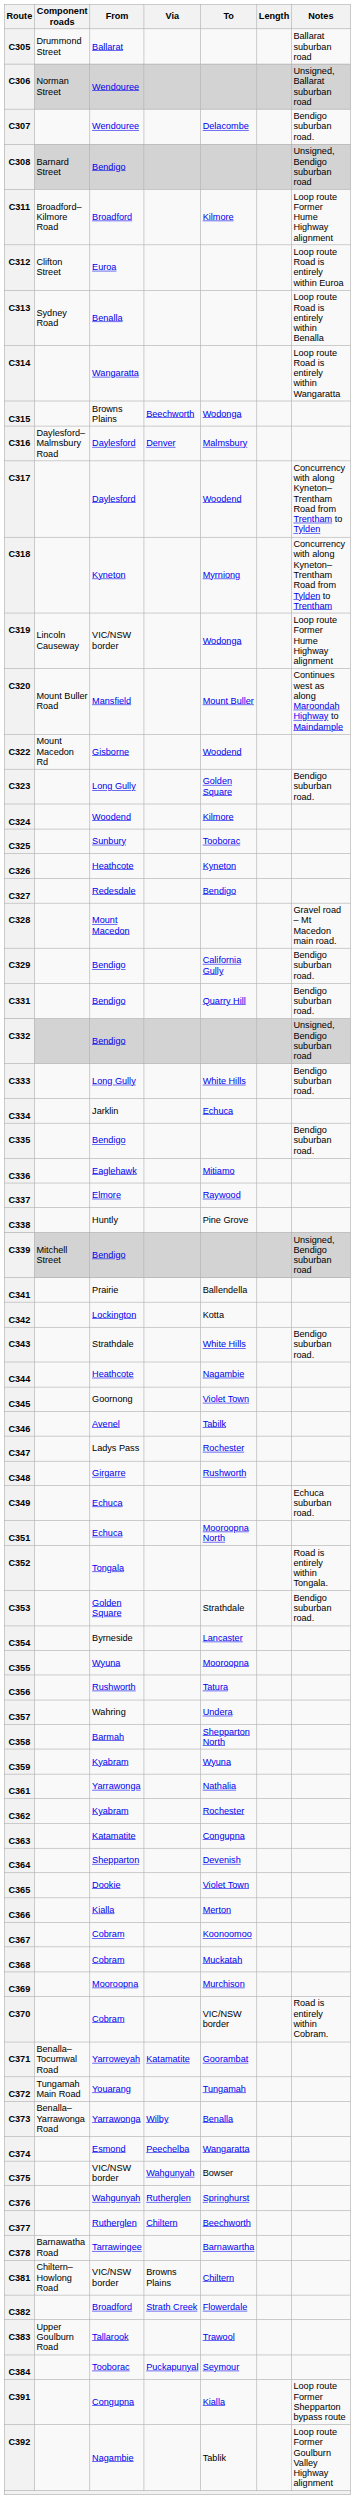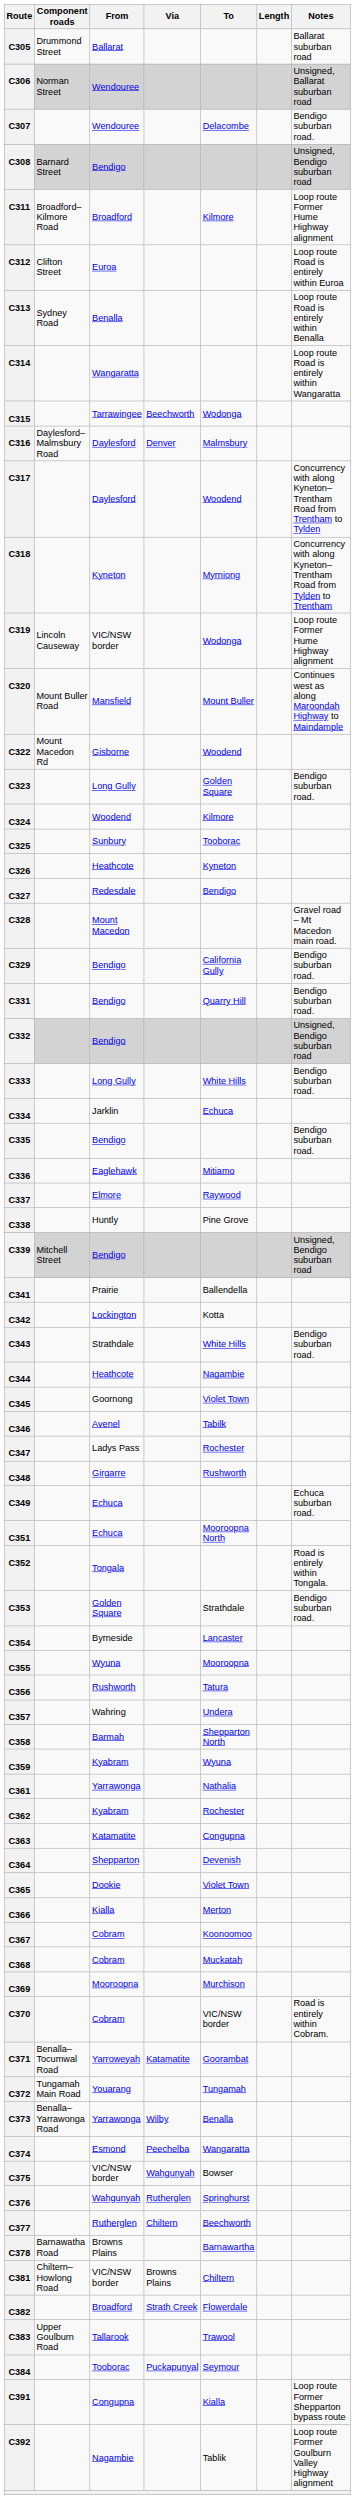C315 | From: Browns Plains -> Tarrawingee
C378 | From: Tarrawingee -> Browns Plains
